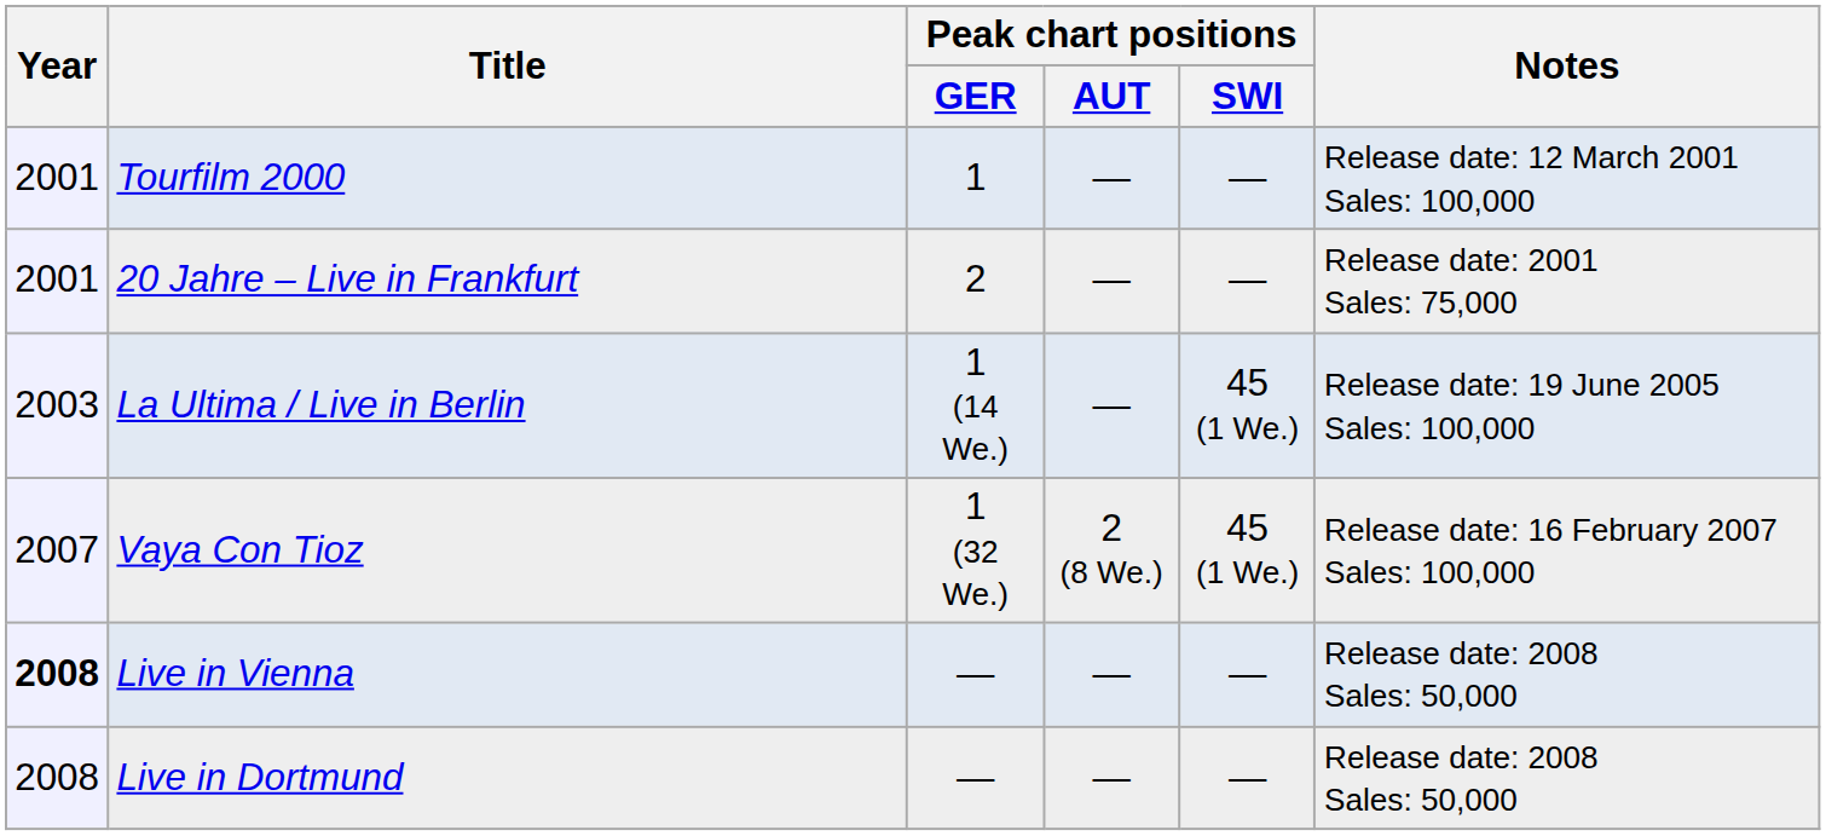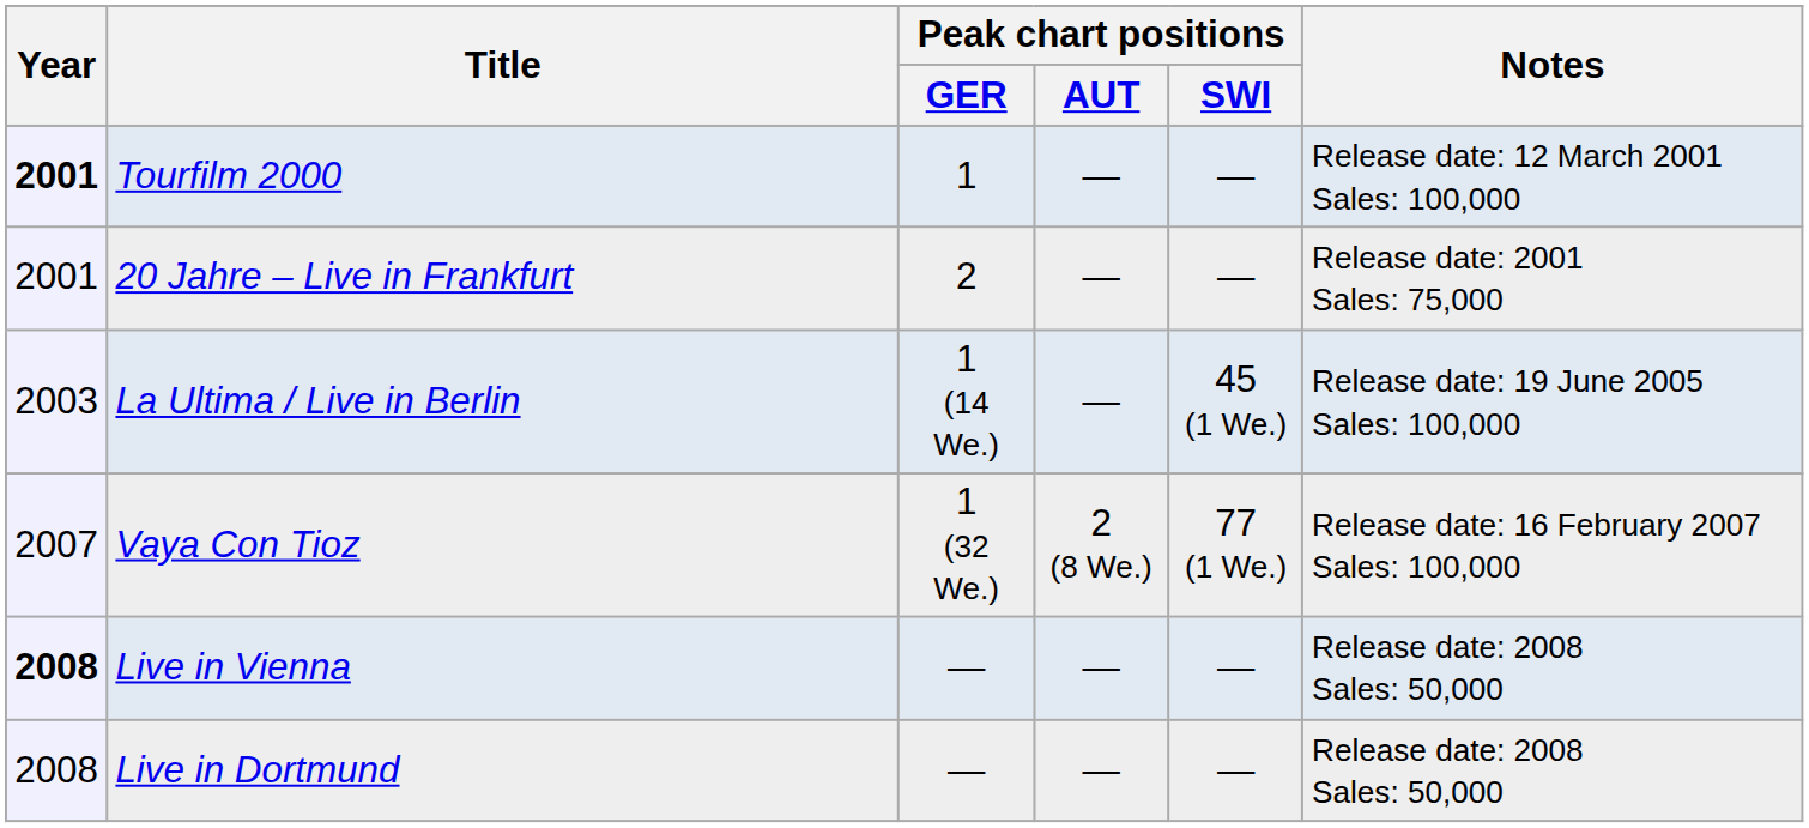Tourfilm 2000 | Year: normal -> bold
Vaya Con Tioz | Peak chart positions / SWI: 45 (1 We.) -> 77 (1 We.)
